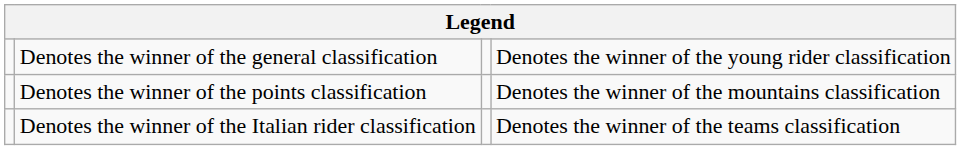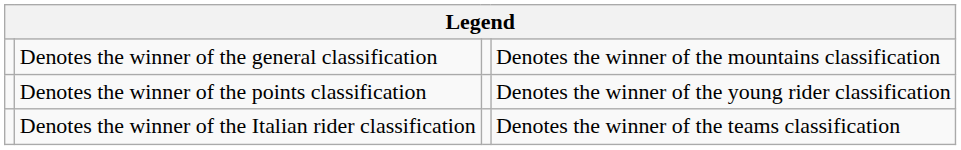Denotes the winner of the general classification | column 4: Denotes the winner of the young rider classification -> Denotes the winner of the mountains classification
Denotes the winner of the points classification | column 4: Denotes the winner of the mountains classification -> Denotes the winner of the young rider classification
